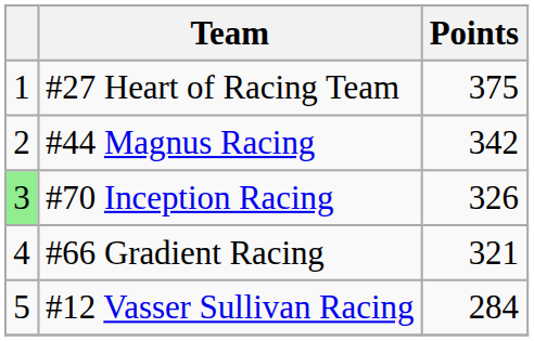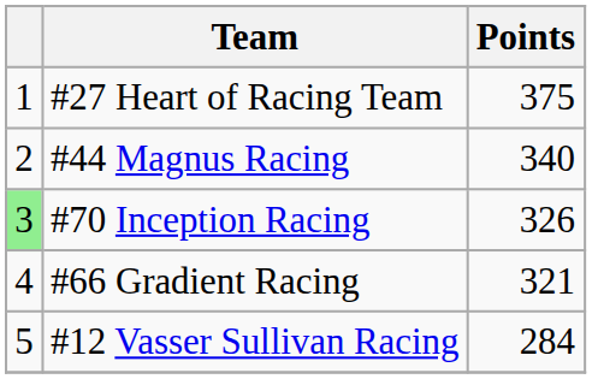#44 Magnus Racing | Points: 342 -> 340
